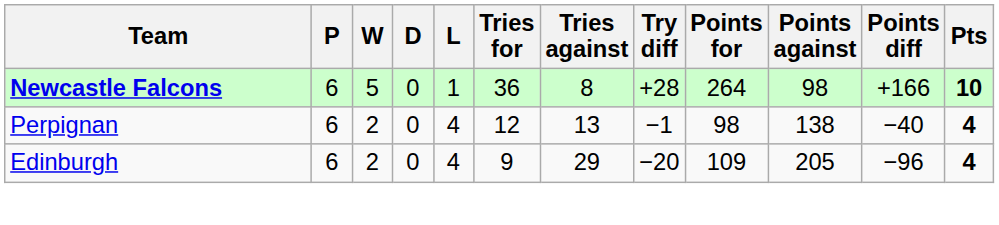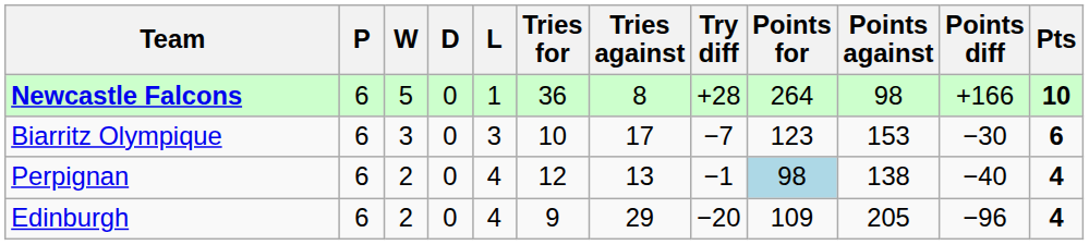+ row: Biarritz Olympique | 6 | 3 | 0 | 3 | 10 | 17 | −7 | 123 | 153 | −30 | 6
Perpignan | Points for: no background -> lightblue background
